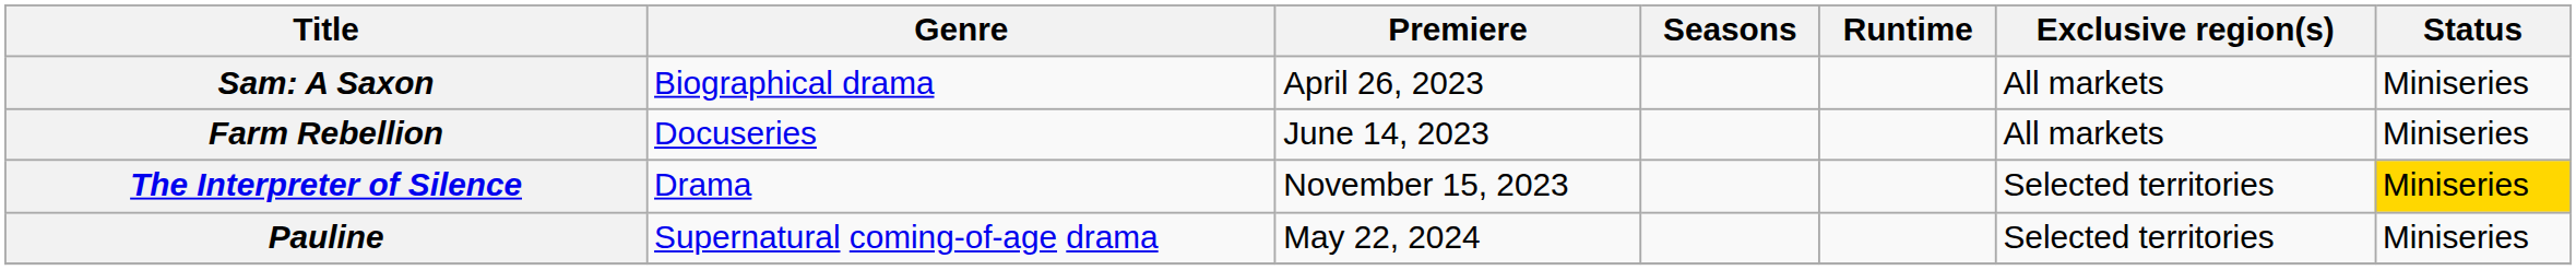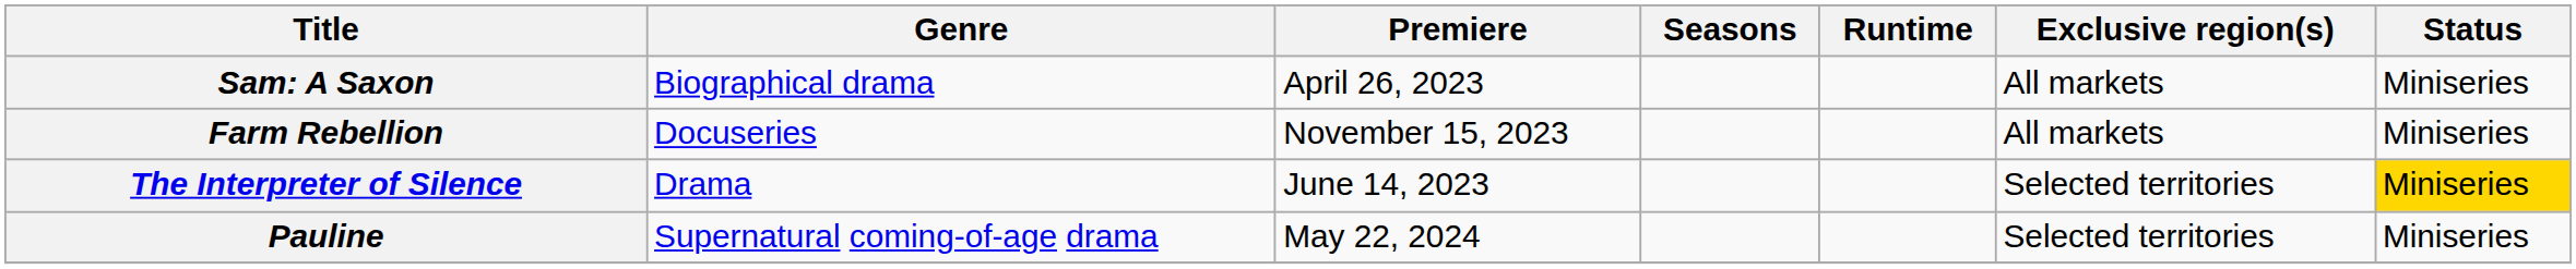Farm Rebellion | Premiere: June 14, 2023 -> November 15, 2023
The Interpreter of Silence | Premiere: November 15, 2023 -> June 14, 2023
